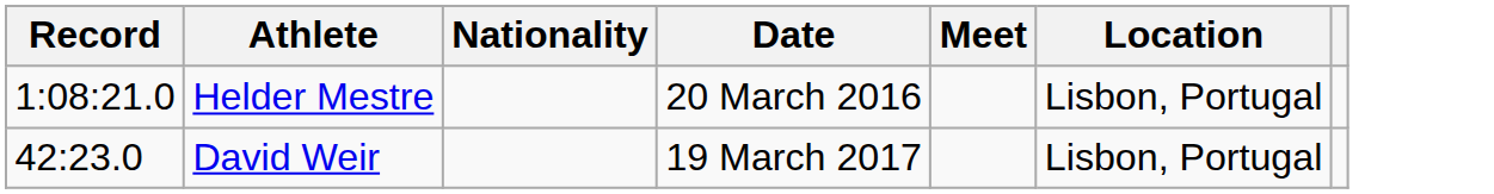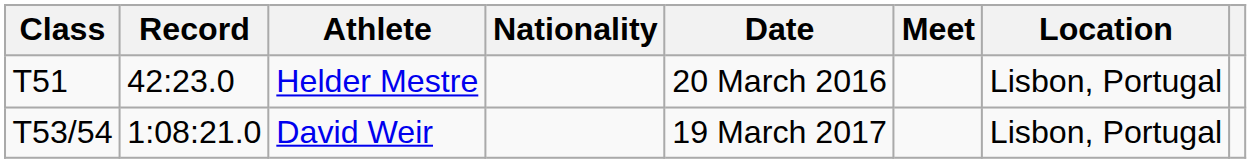+ column: Class | T51 | T53/54
Helder Mestre | Record: 1:08:21.0 -> 42:23.0
David Weir | Record: 42:23.0 -> 1:08:21.0
